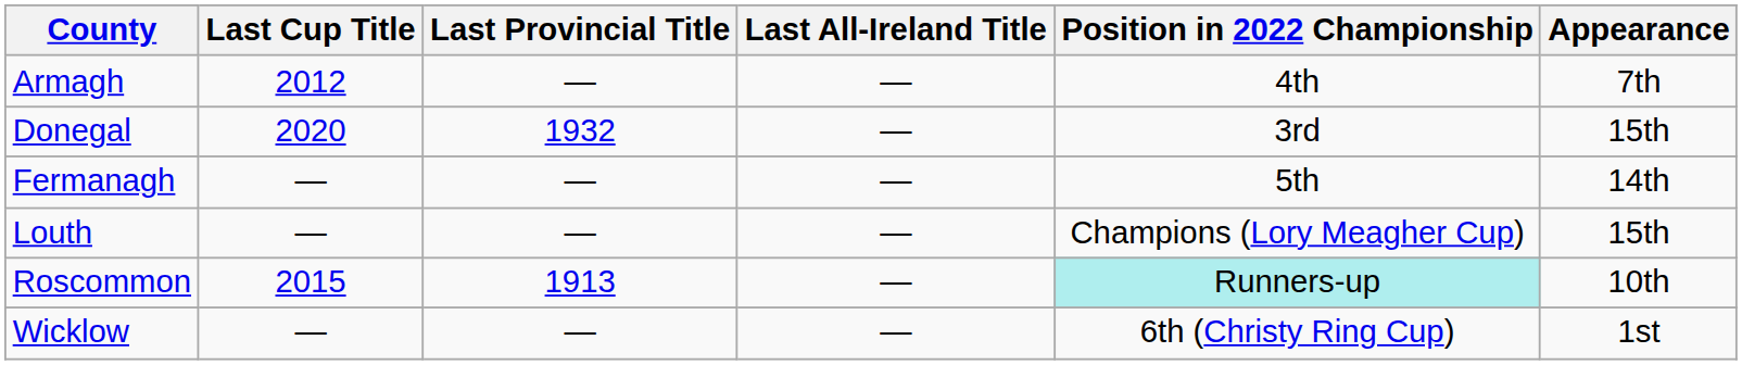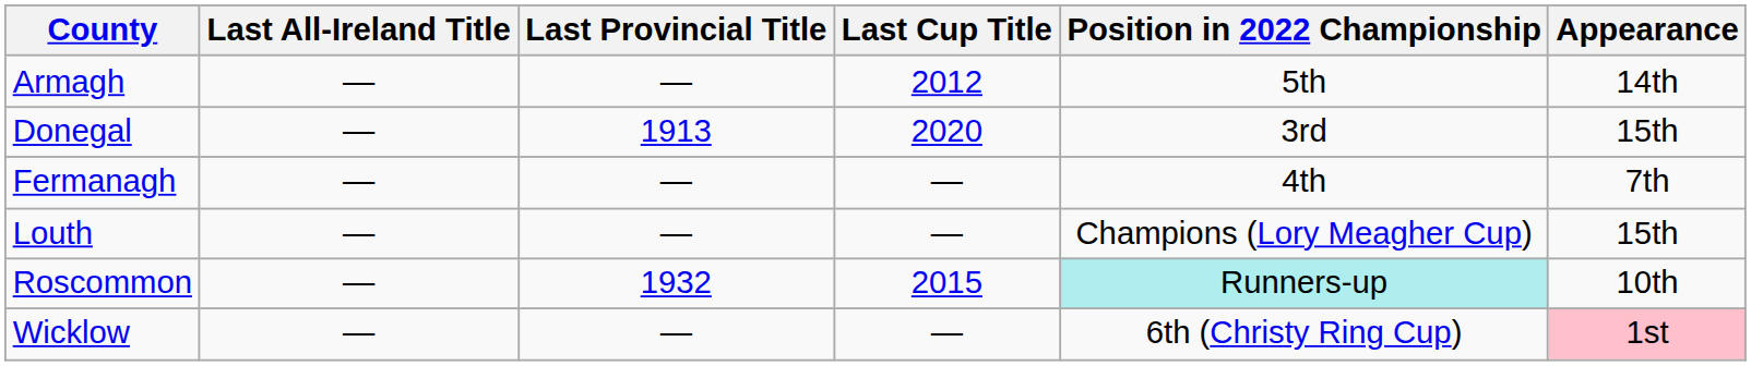columns swapped: Last Cup Title <-> Last All-Ireland Title
Armagh | Position in 2022 Championship: 4th -> 5th
Armagh | Appearance: 7th -> 14th
Donegal | Last Provincial Title: 1932 -> 1913
Fermanagh | Position in 2022 Championship: 5th -> 4th
Fermanagh | Appearance: 14th -> 7th
Roscommon | Last Provincial Title: 1913 -> 1932
Wicklow | Appearance: no background -> pink background
